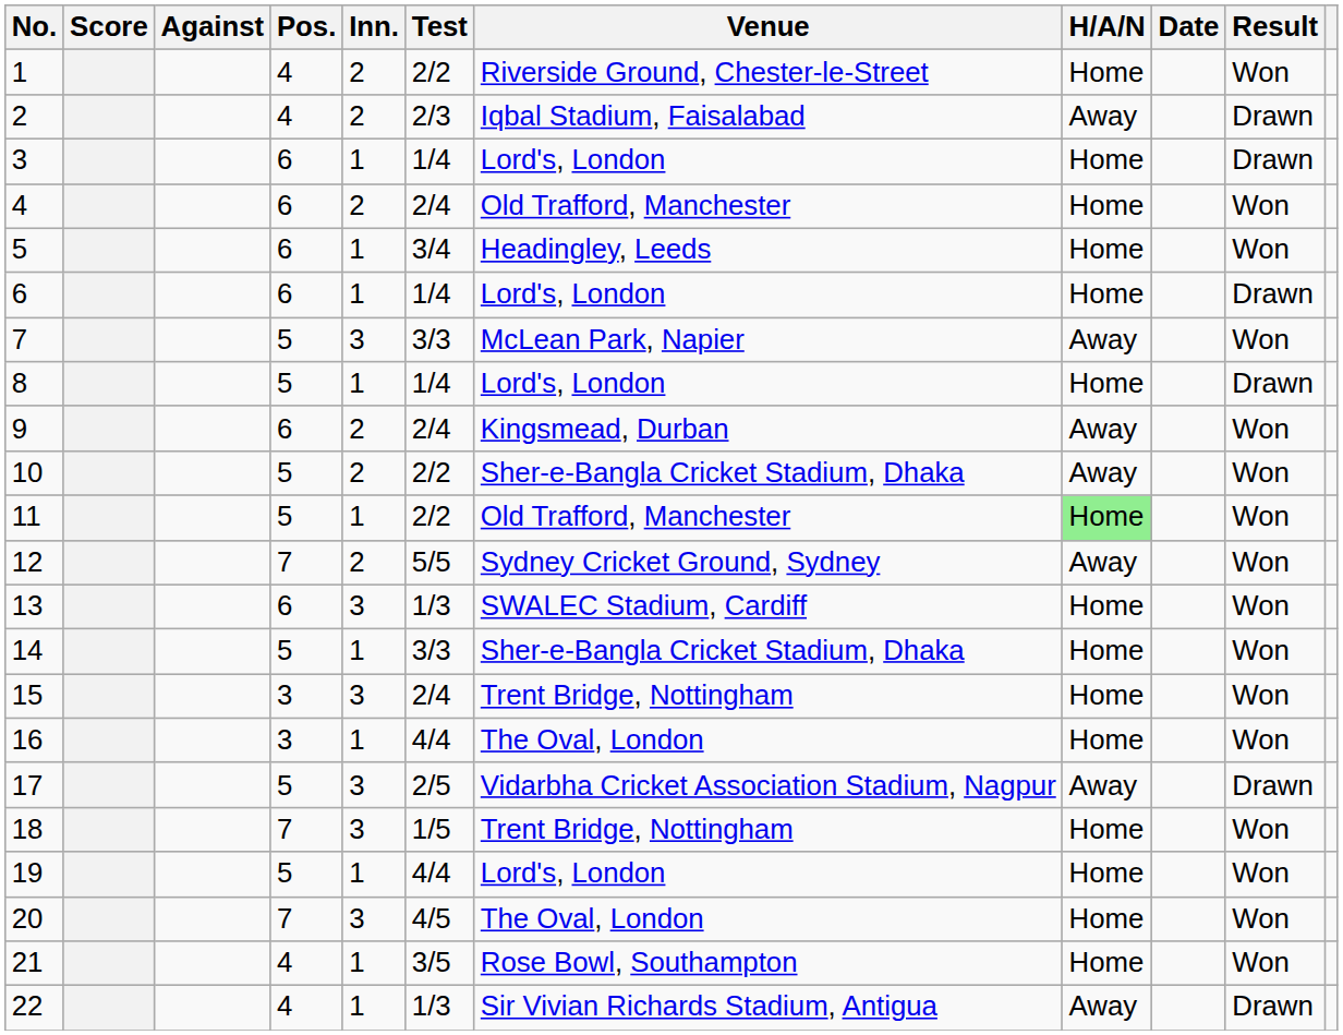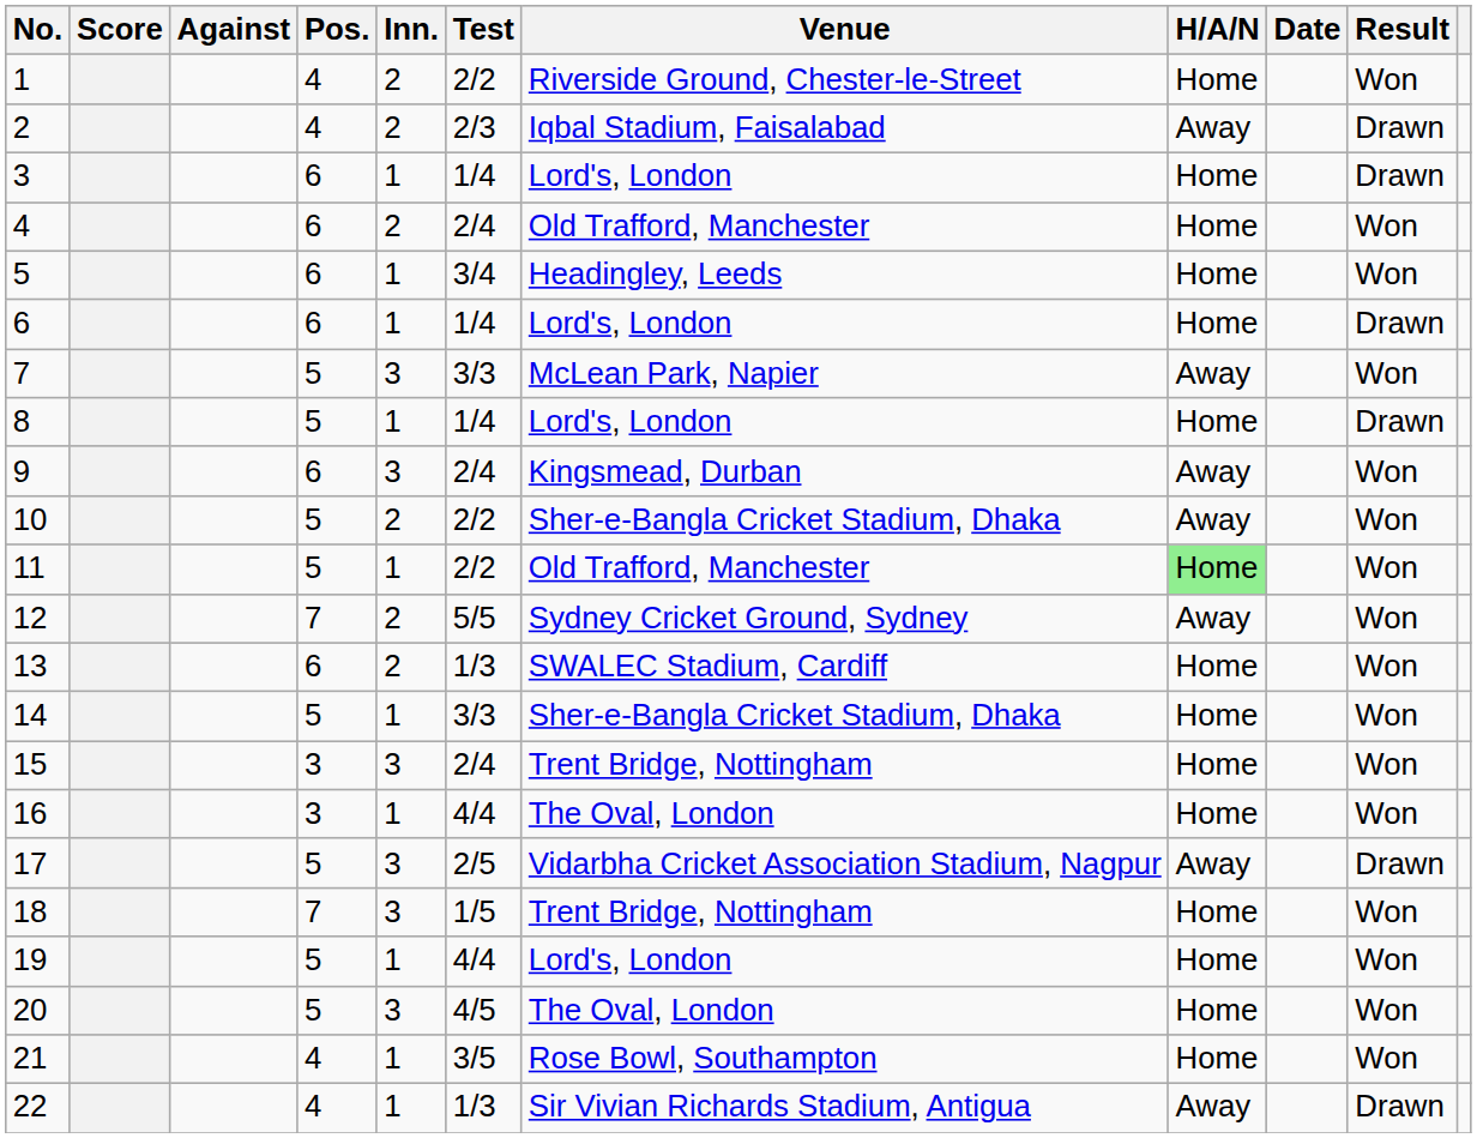9 | Inn.: 2 -> 3
13 | Inn.: 3 -> 2
20 | Pos.: 7 -> 5
